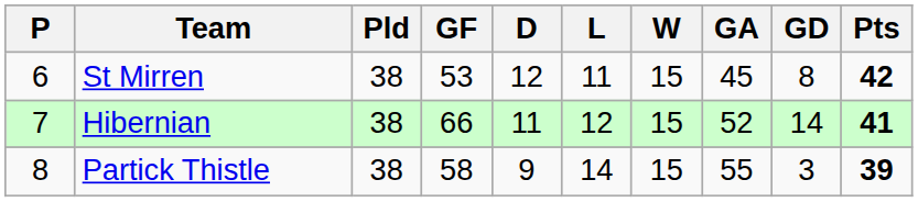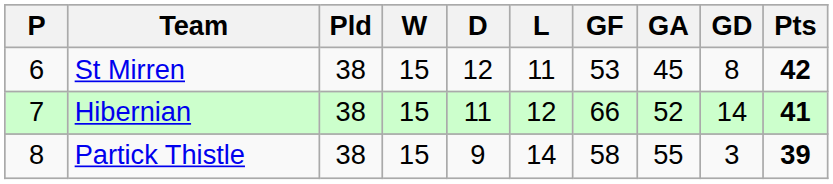columns swapped: W <-> GF
